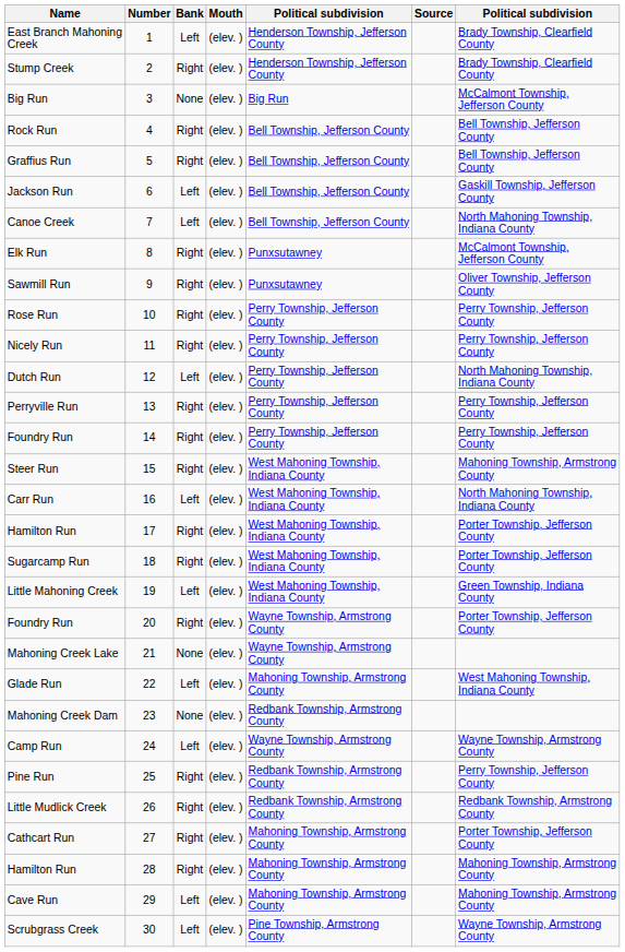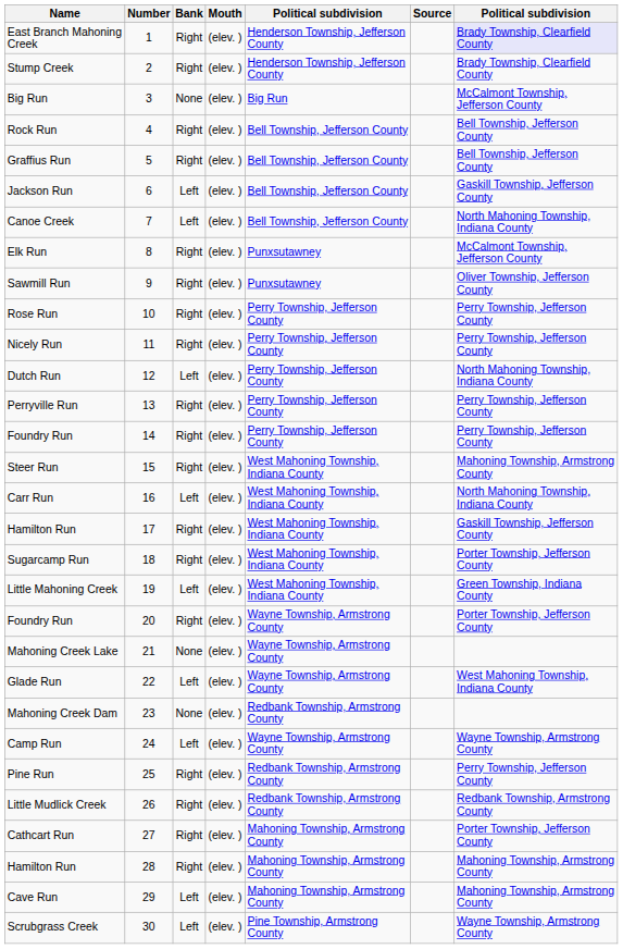East Branch Mahoning Creek | Bank: Left -> Right
East Branch Mahoning Creek | column 7: no background -> lavender background
Hamilton Run / 17 | column 7: Porter Township, Jefferson County -> Gaskill Township, Jefferson County
Glade Run | column 5: Mahoning Township, Armstrong County -> Wayne Township, Armstrong County
